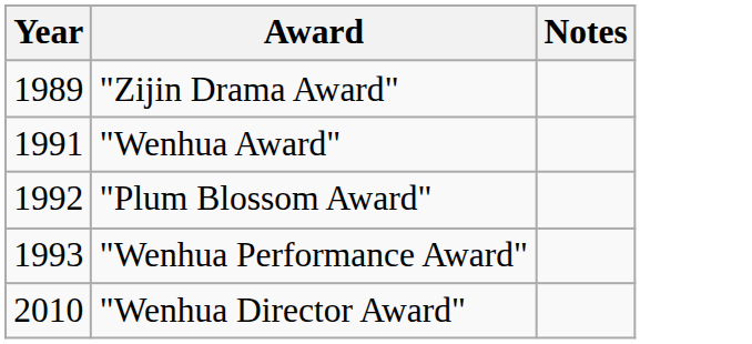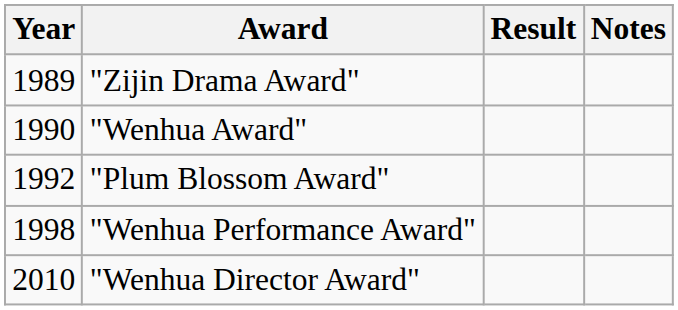+ column: Result
"Wenhua Award" | Year: 1991 -> 1990
"Wenhua Performance Award" | Year: 1993 -> 1998
